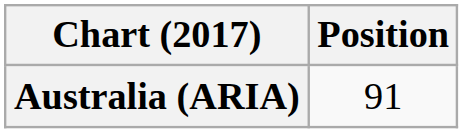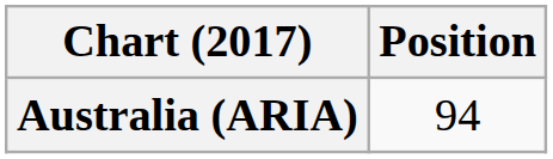Australia (ARIA) | Position: 91 -> 94
